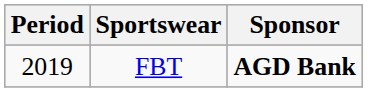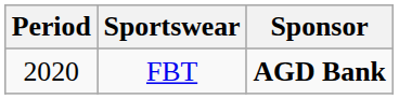FBT | Period: 2019 -> 2020
